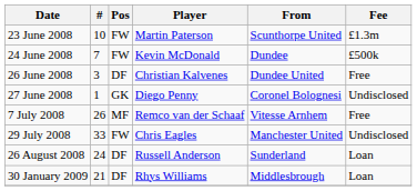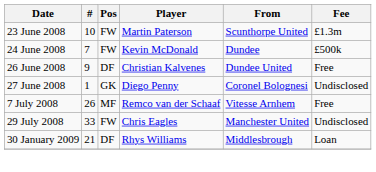26 June 2008 | #: 3 -> 9
- row: 26 August 2008 | 24 | DF | Russell Anderson | Sunderland | Loan
